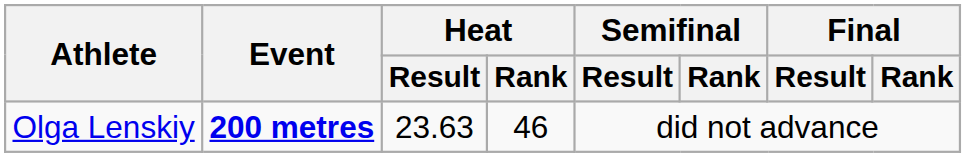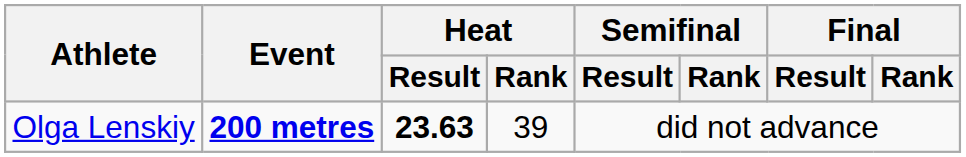Olga Lenskiy | Heat / Result: normal -> bold
Olga Lenskiy | Heat / Rank: 46 -> 39
